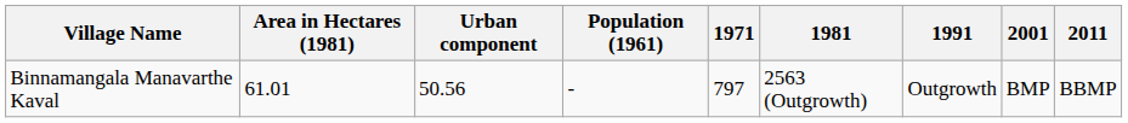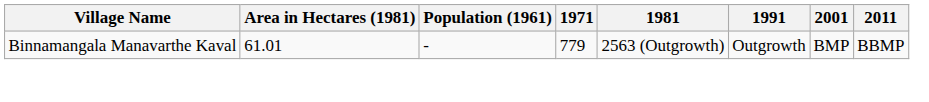- column: Urban component | 50.56
Binnamangala Manavarthe Kaval | 1971: 797 -> 779
